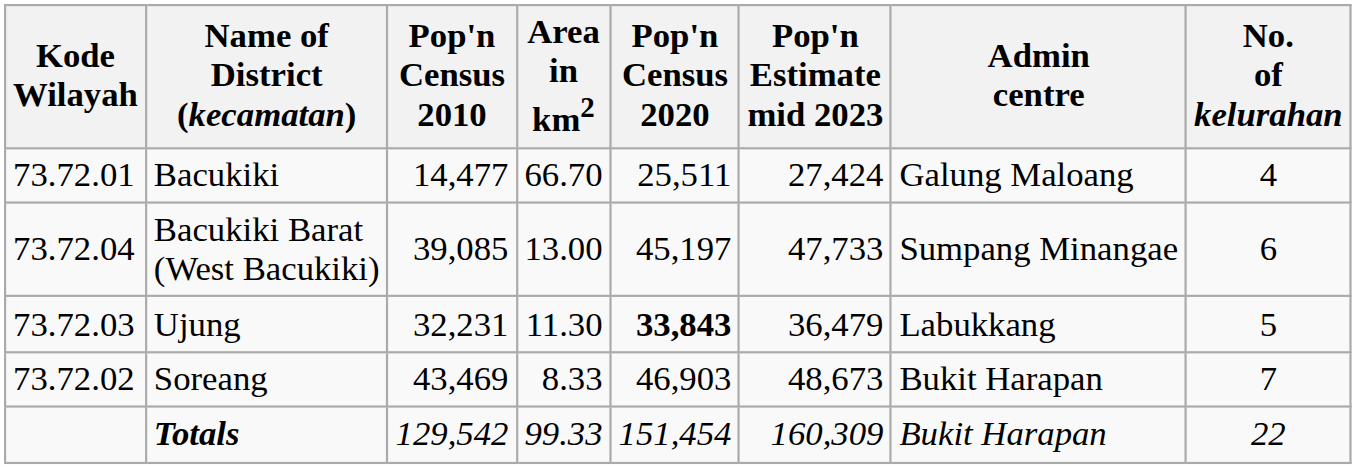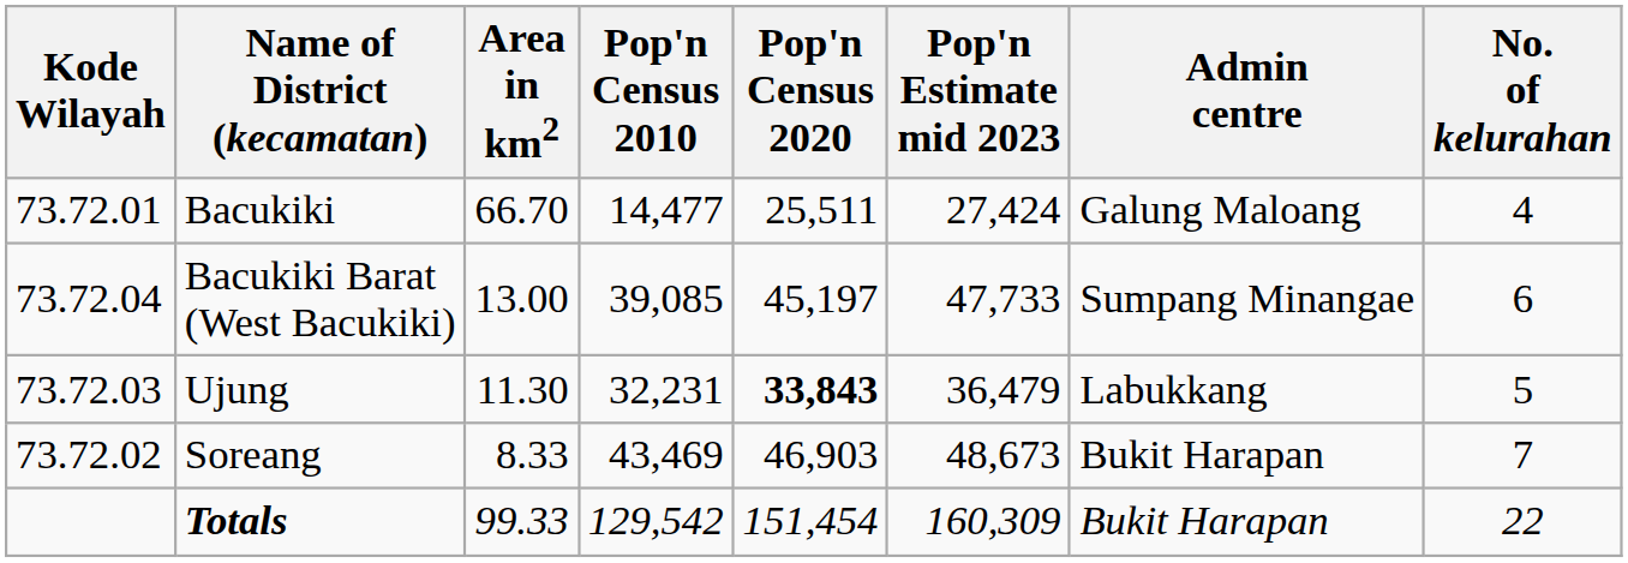columns swapped: Area in km2 <-> Pop'n Census 2010
